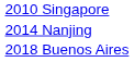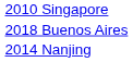rows swapped: 2014 Nanjing <-> 2018 Buenos Aires
